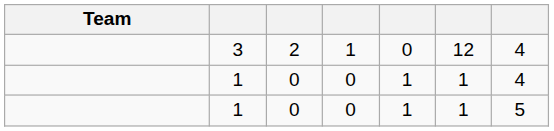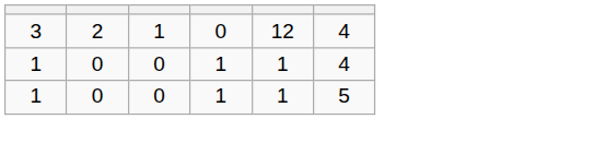- column: Team
